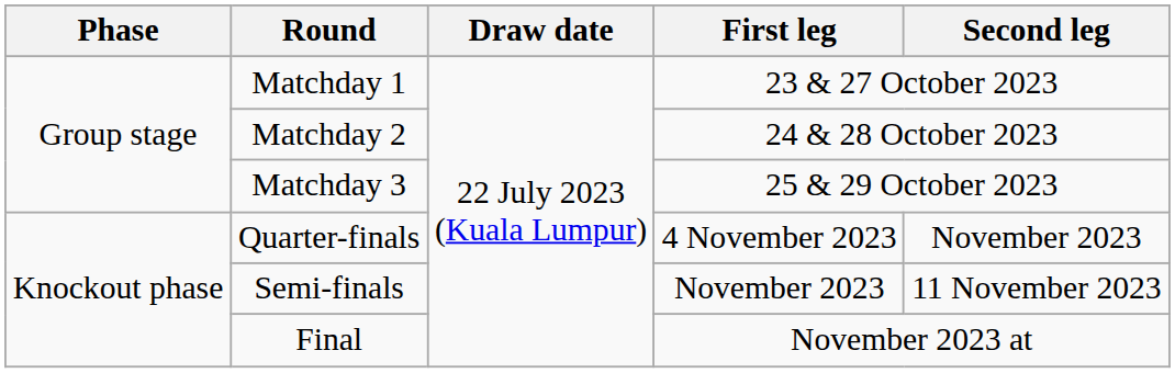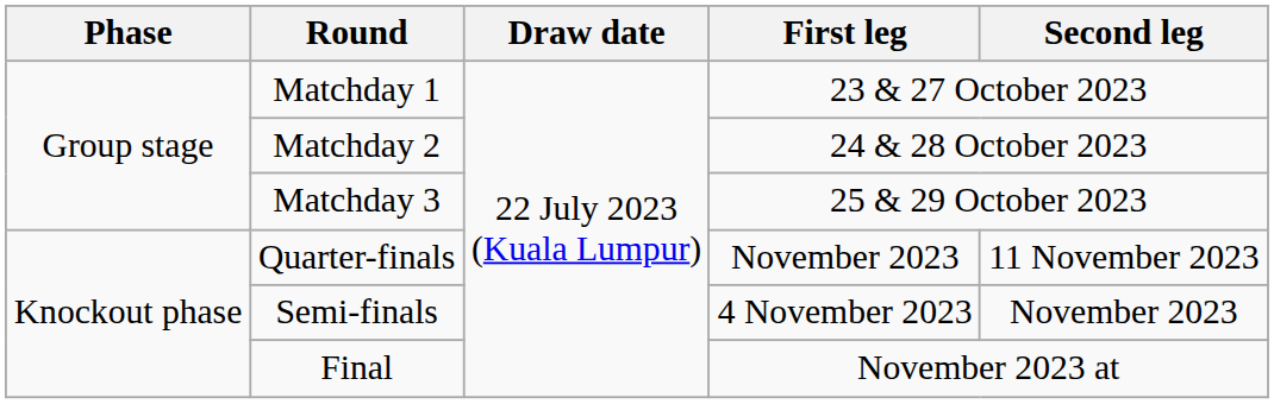Quarter-finals | First leg: 4 November 2023 -> November 2023
Quarter-finals | Second leg: November 2023 -> 11 November 2023
Semi-finals | First leg: November 2023 -> 4 November 2023
Semi-finals | Second leg: 11 November 2023 -> November 2023
